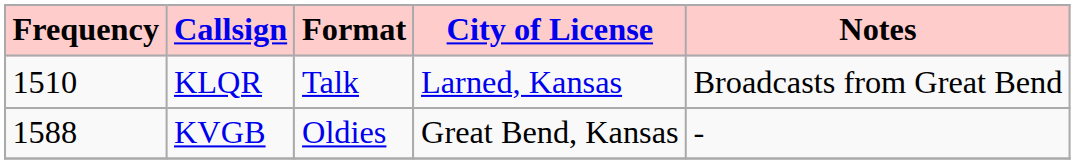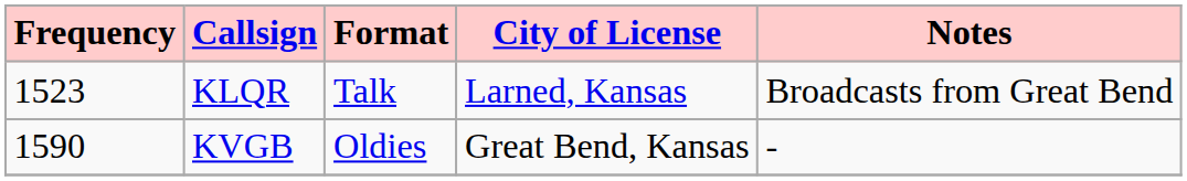KLQR | Frequency: 1510 -> 1523
KVGB | Frequency: 1588 -> 1590
